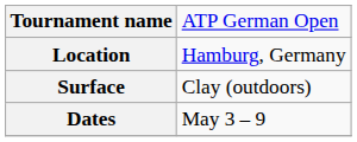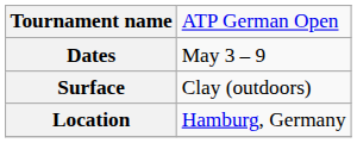rows swapped: Dates <-> Location
